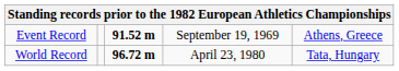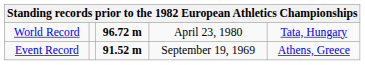rows swapped: World Record <-> Event Record
